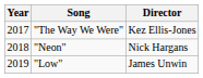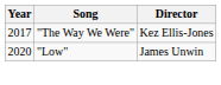- row: 2018 | "Neon" | Nick Hargans
"Low" | Year: 2019 -> 2020
